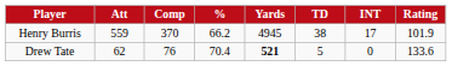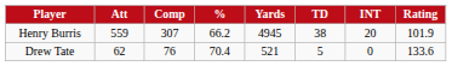Henry Burris | Comp: 370 -> 307
Henry Burris | INT: 17 -> 20
Drew Tate | Yards: bold -> normal
